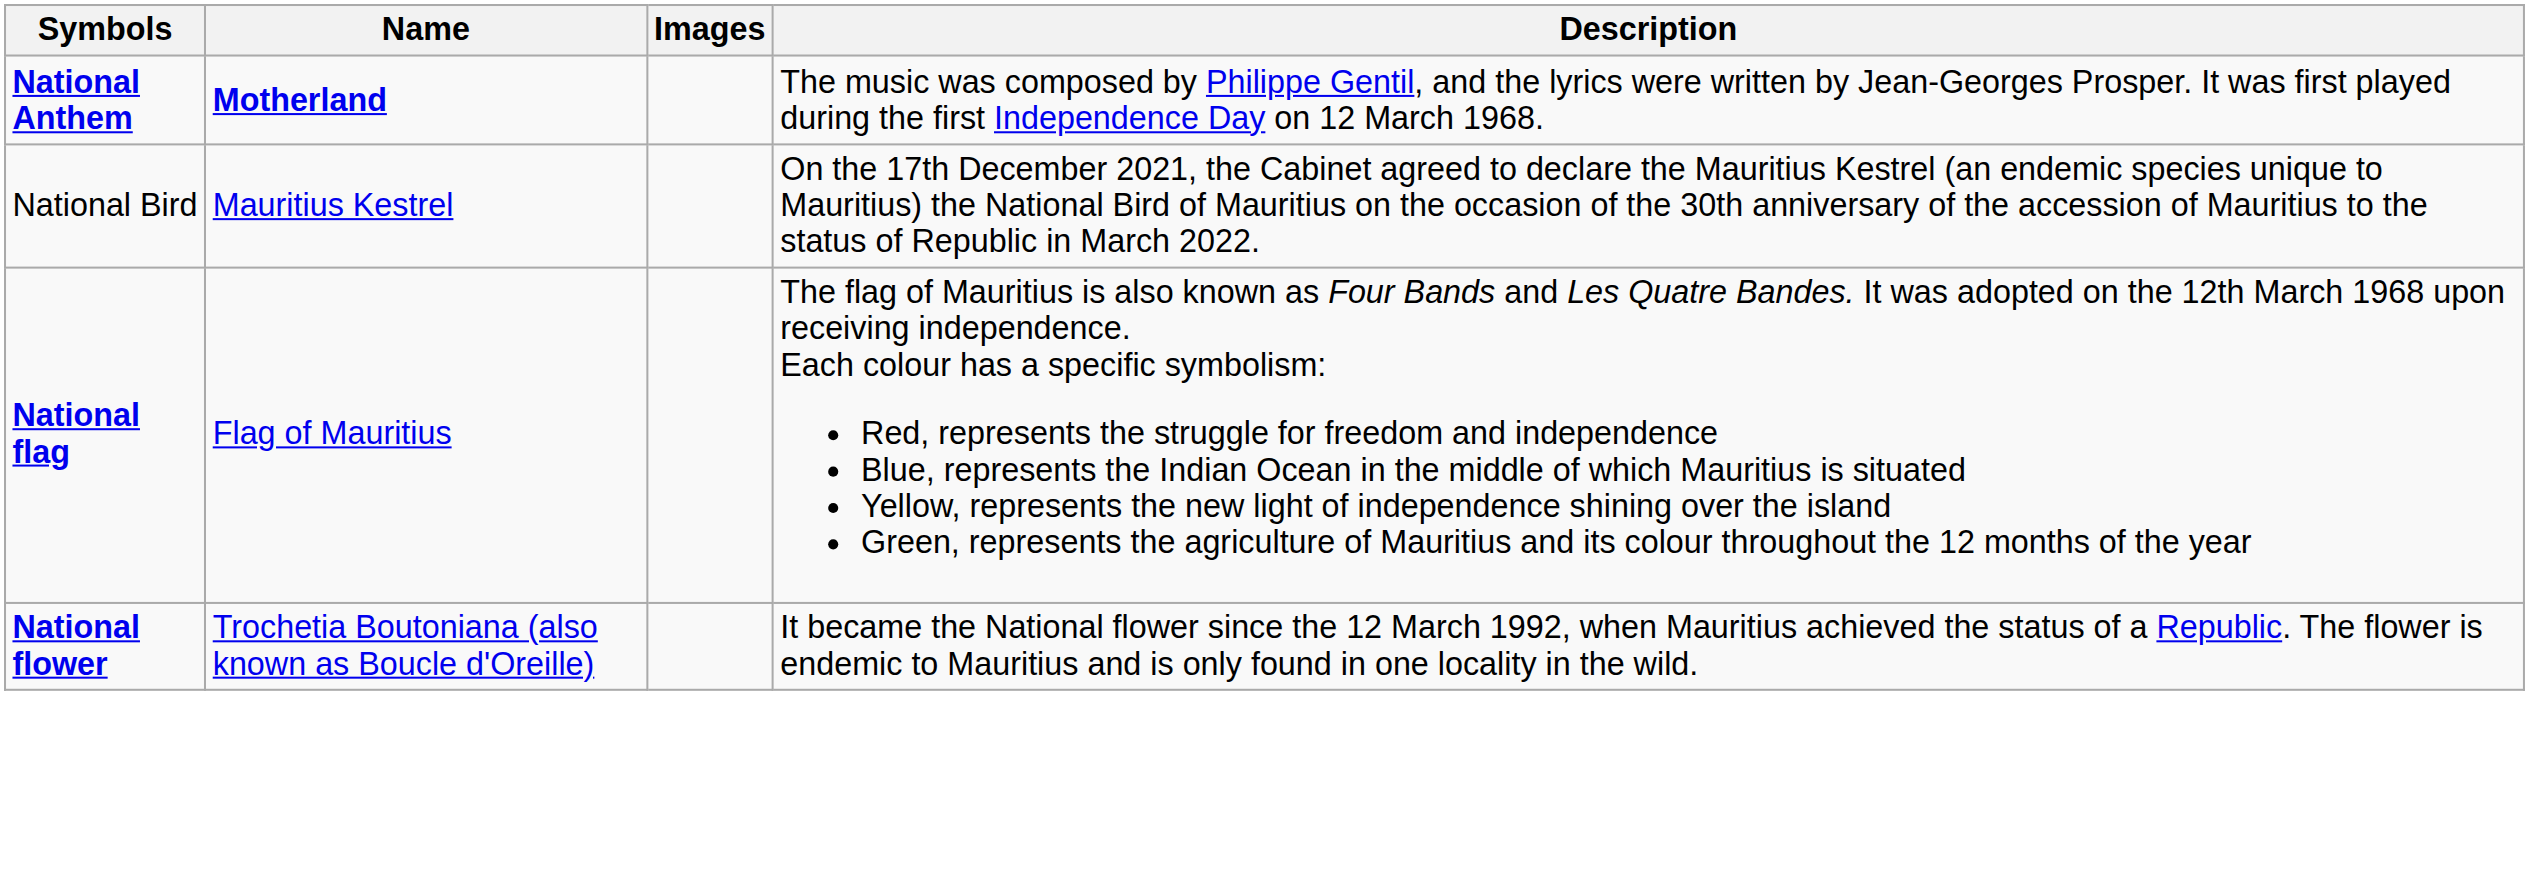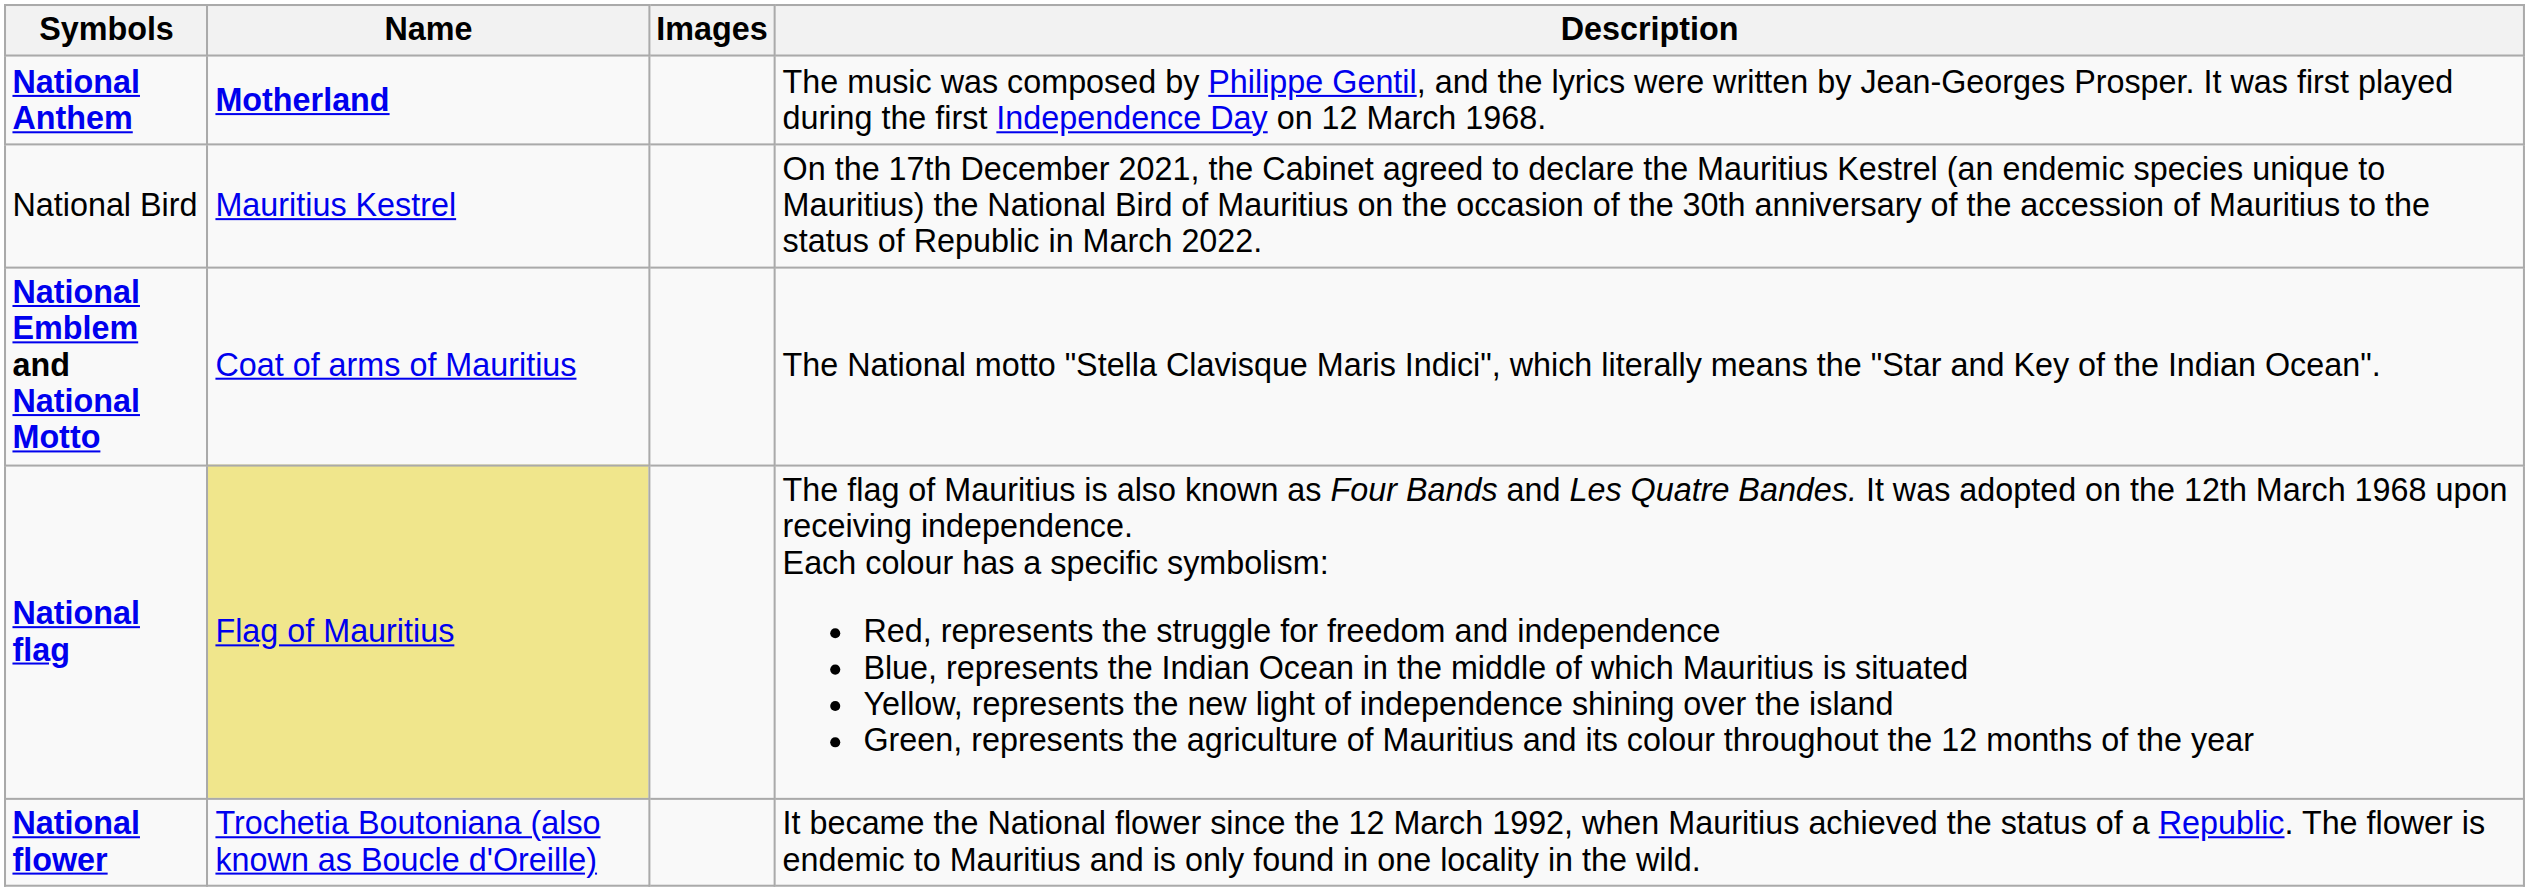+ row: National Emblem and National Motto | Coat of arms of Mauritius | The National motto "Stella Clavisque Maris Indici", which literally means the "Star and Key of the Indian Ocean".
National flag | Name: no background -> khaki background
